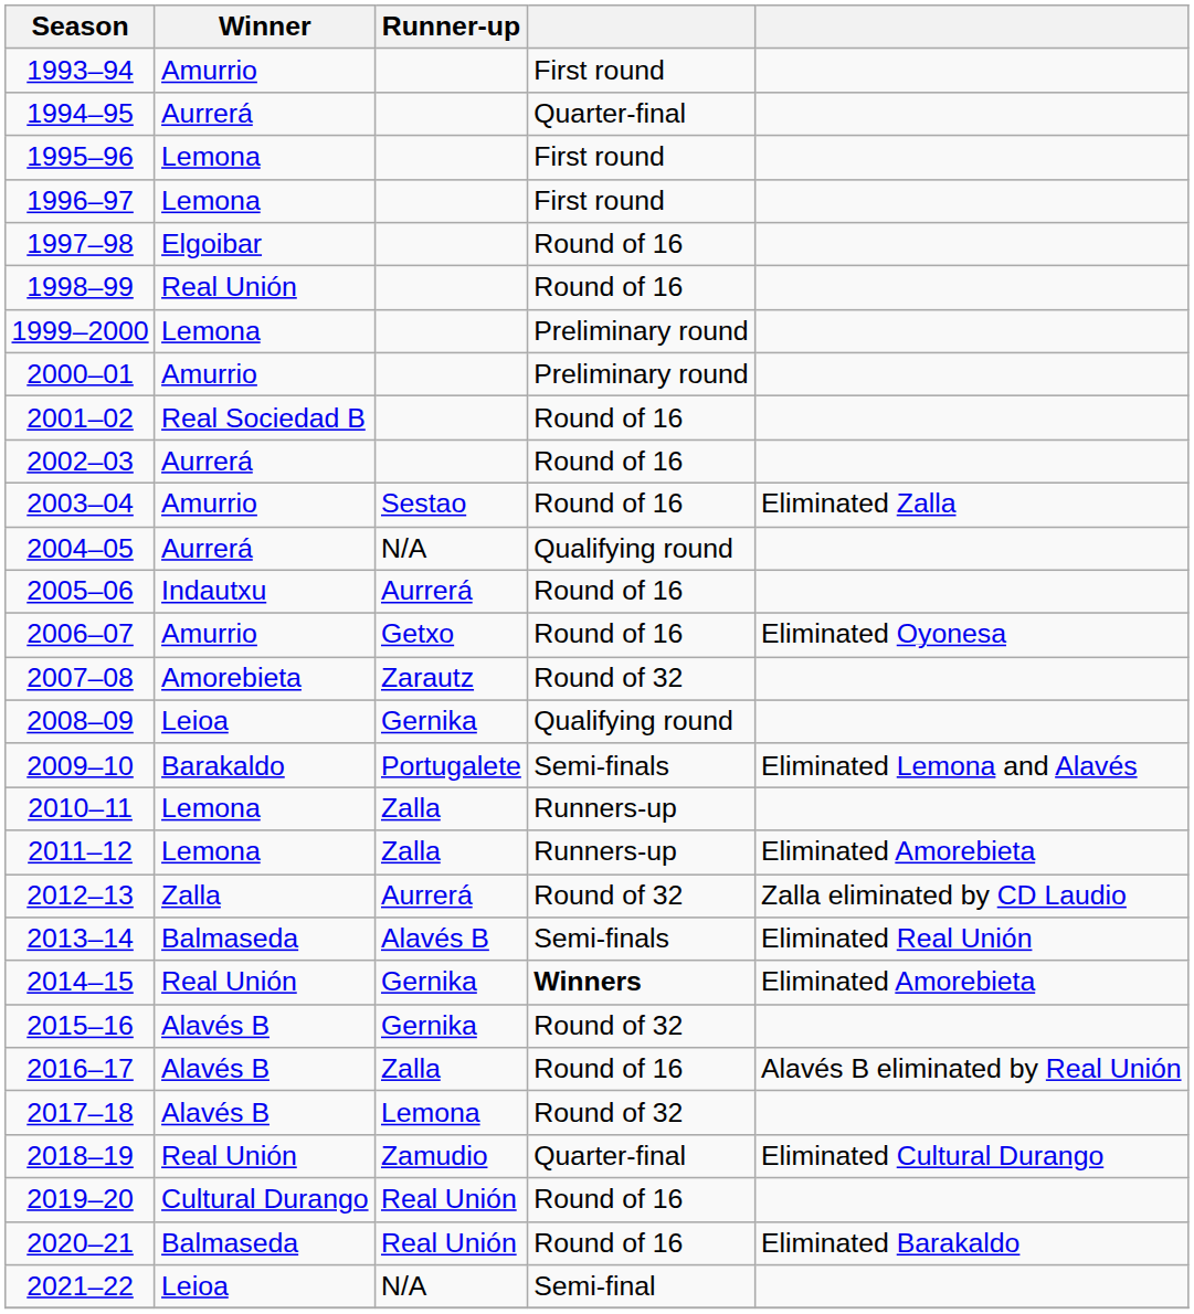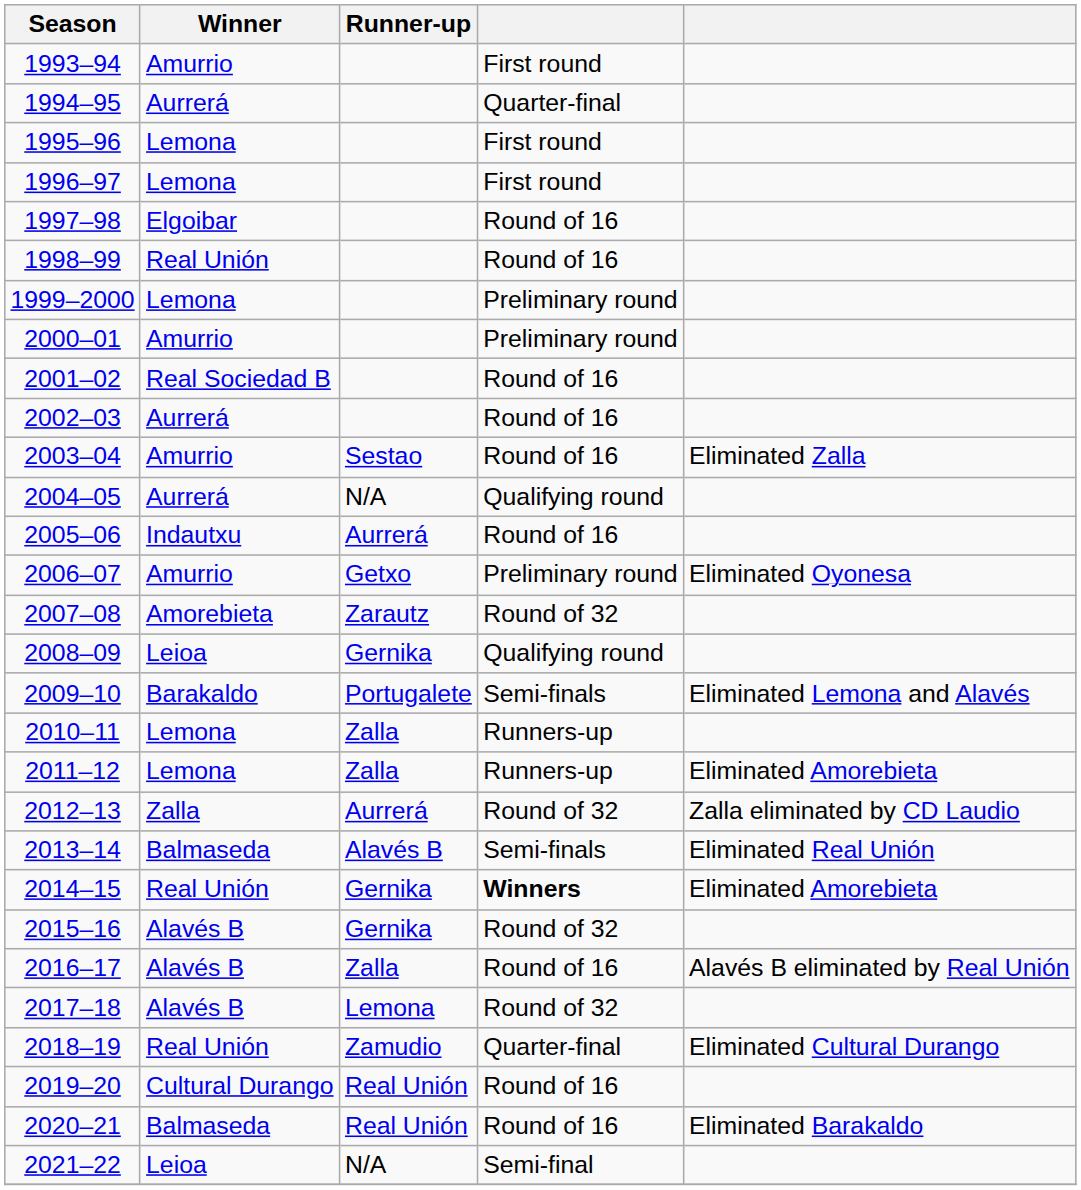2006–07 | column 4: Round of 16 -> Preliminary round
